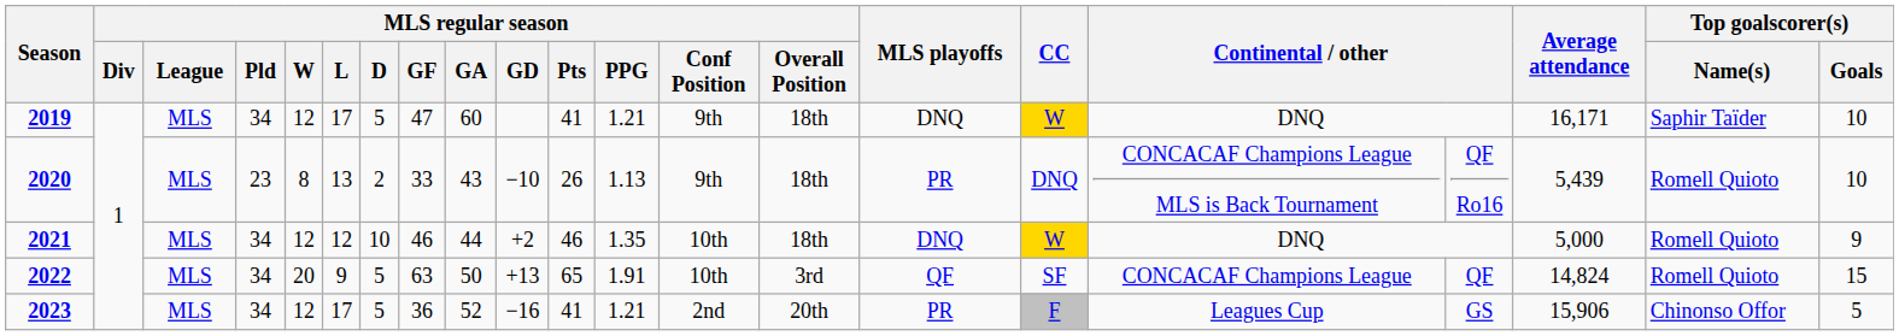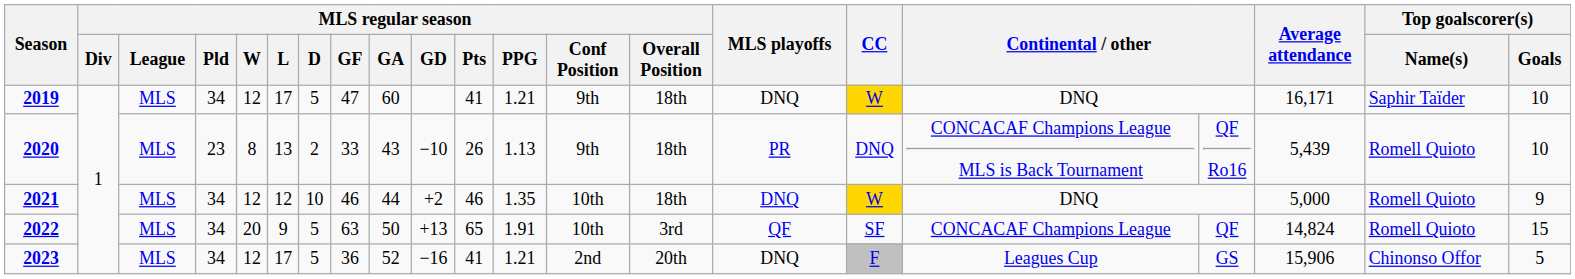2023 | MLS playoffs: PR -> DNQ
